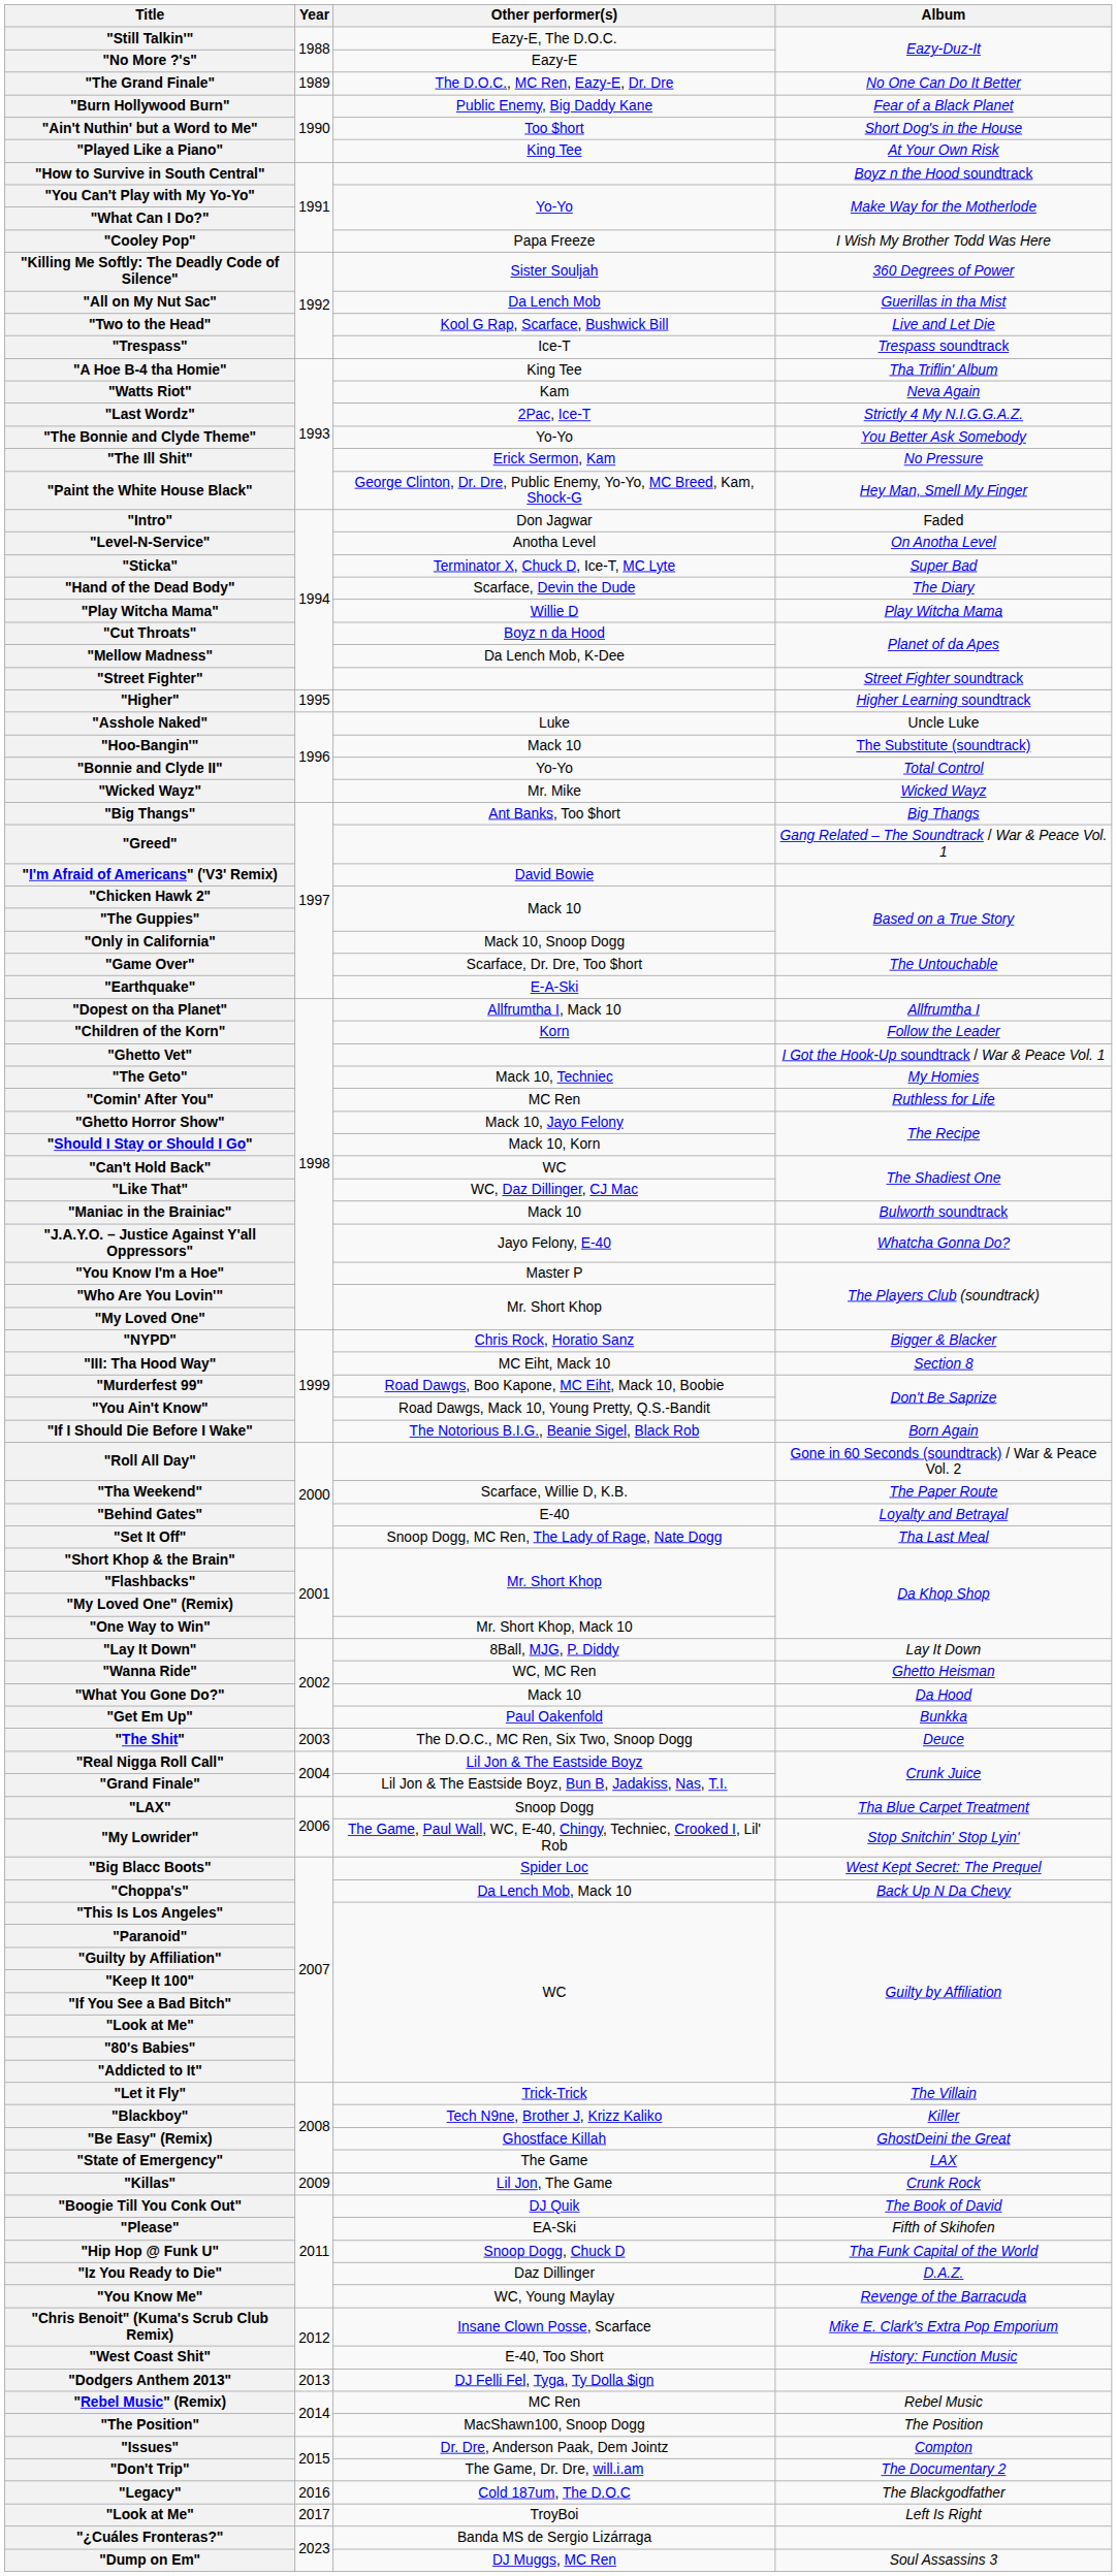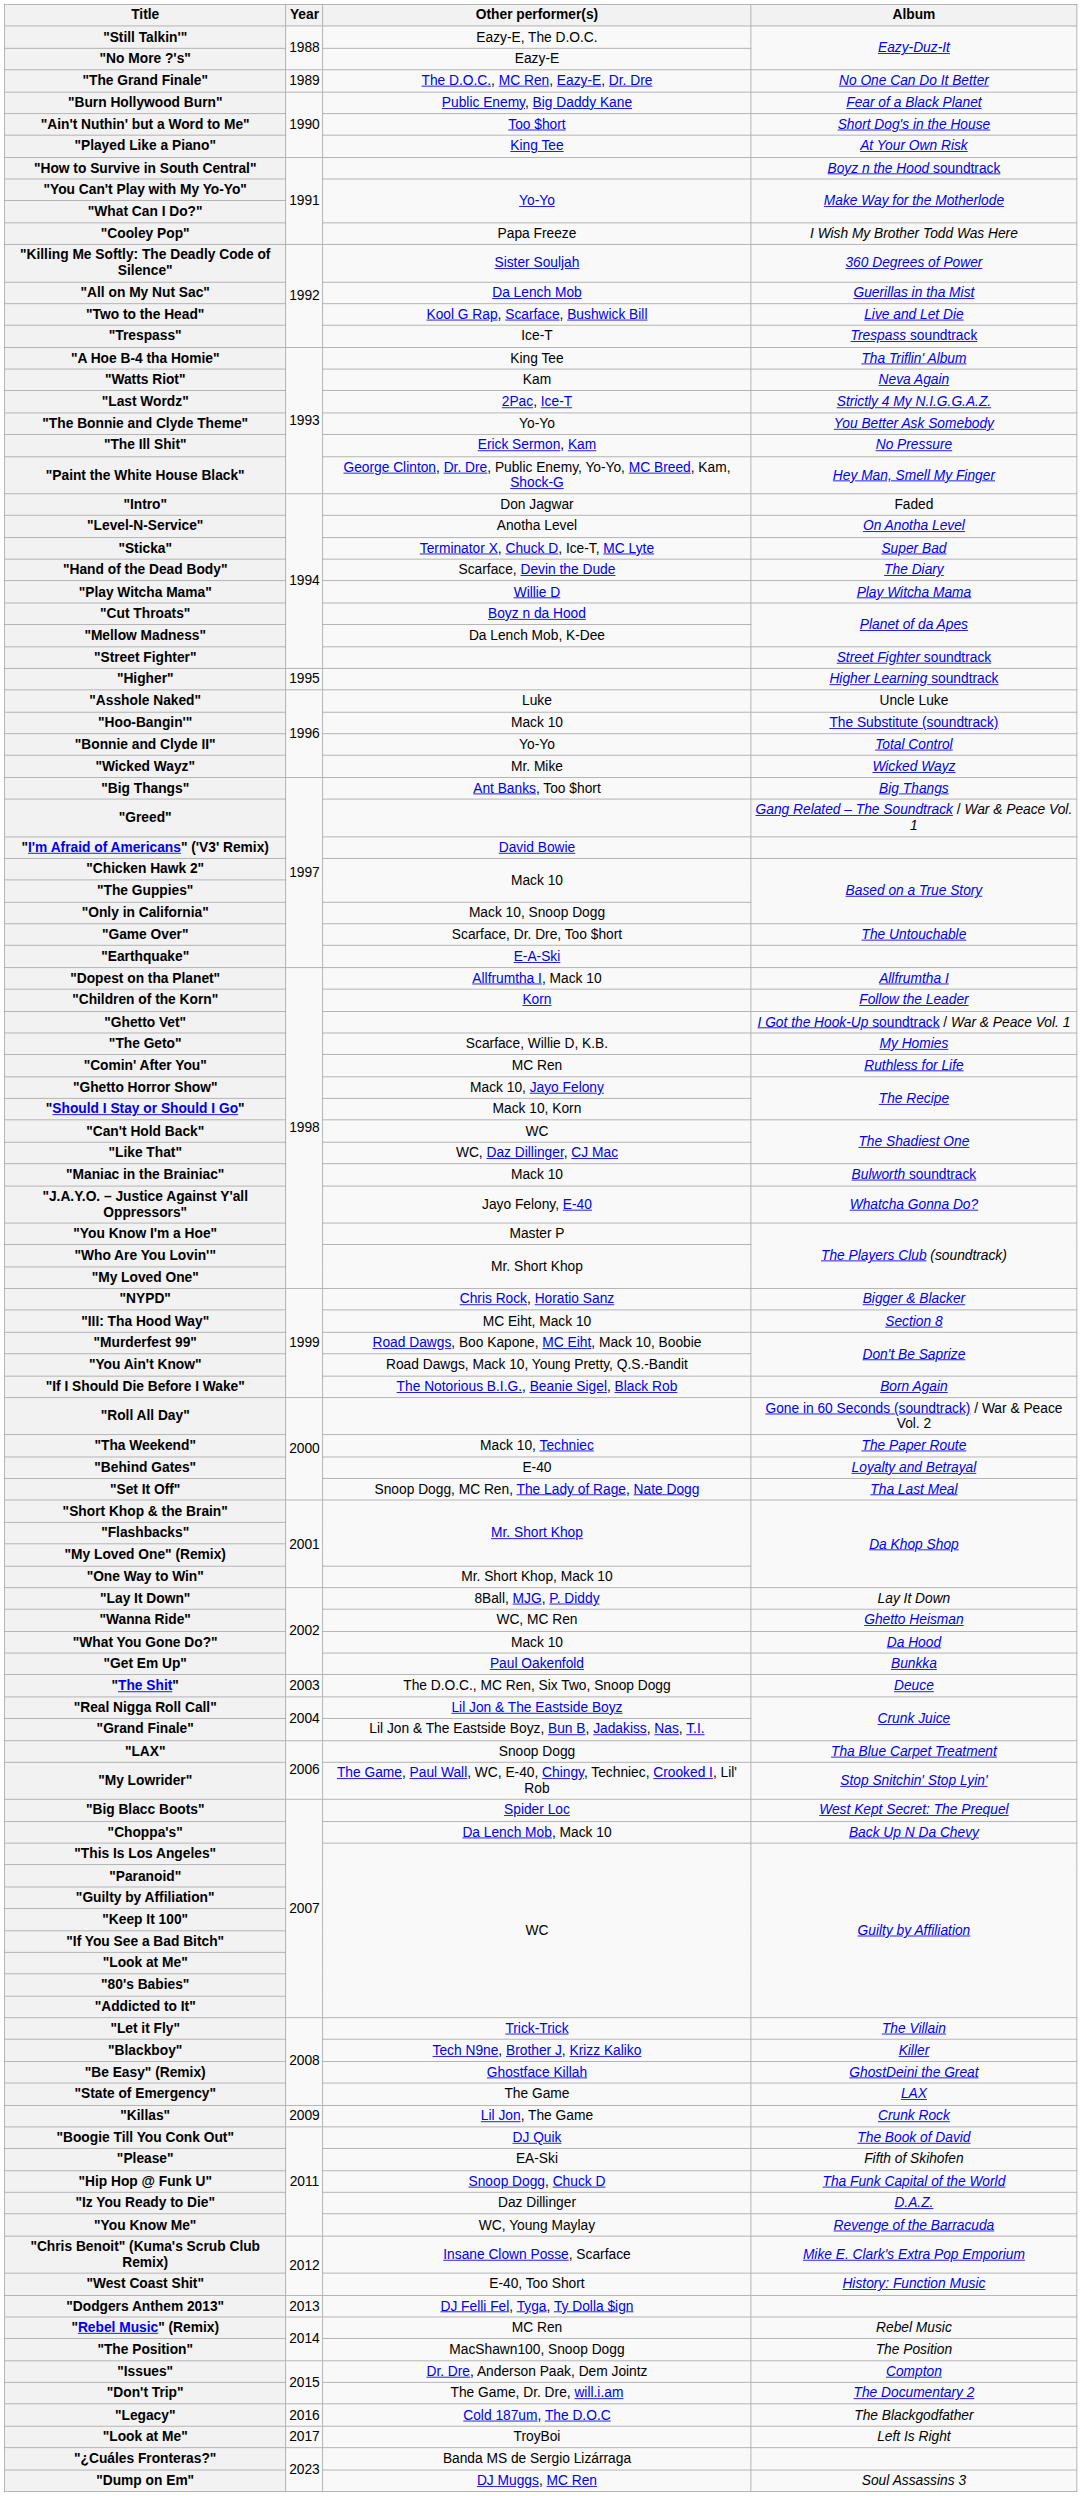"The Geto" | Other performer(s): Mack 10, Techniec -> Scarface, Willie D, K.B.
"Tha Weekend" | Other performer(s): Scarface, Willie D, K.B. -> Mack 10, Techniec
